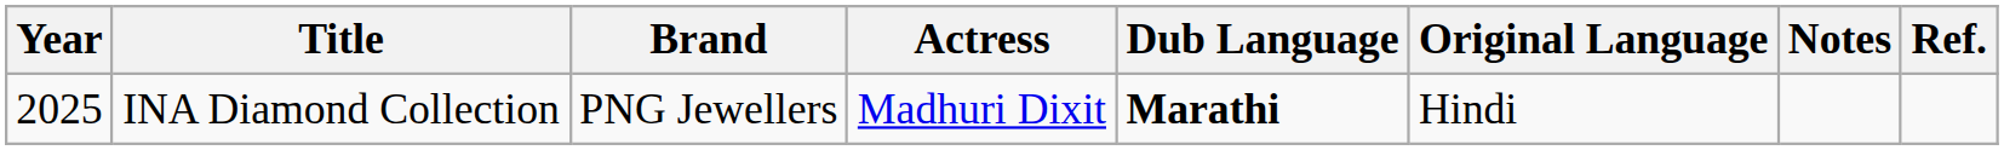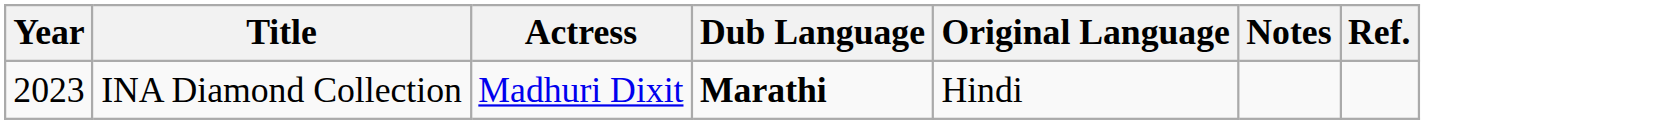- column: Brand | PNG Jewellers
INA Diamond Collection | Year: 2025 -> 2023
